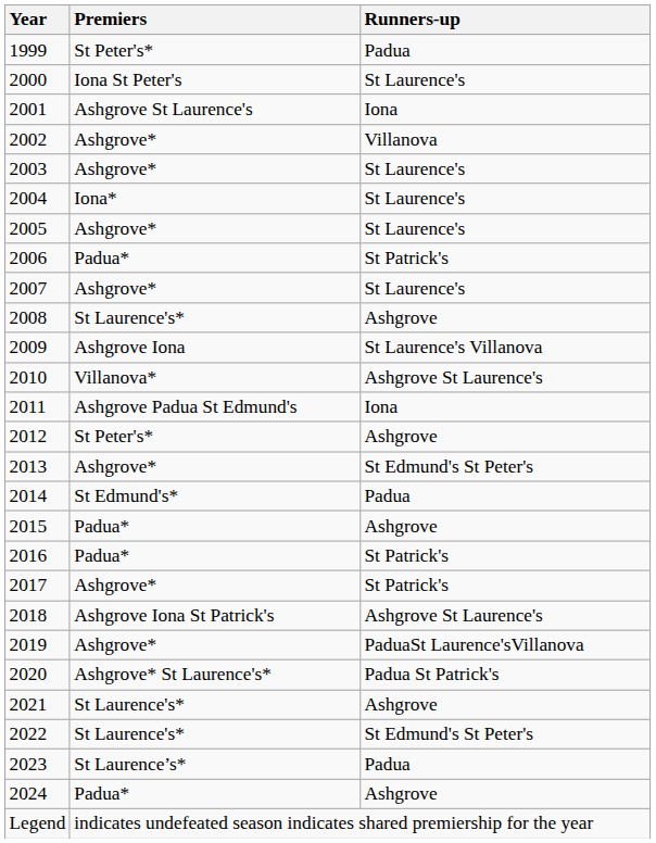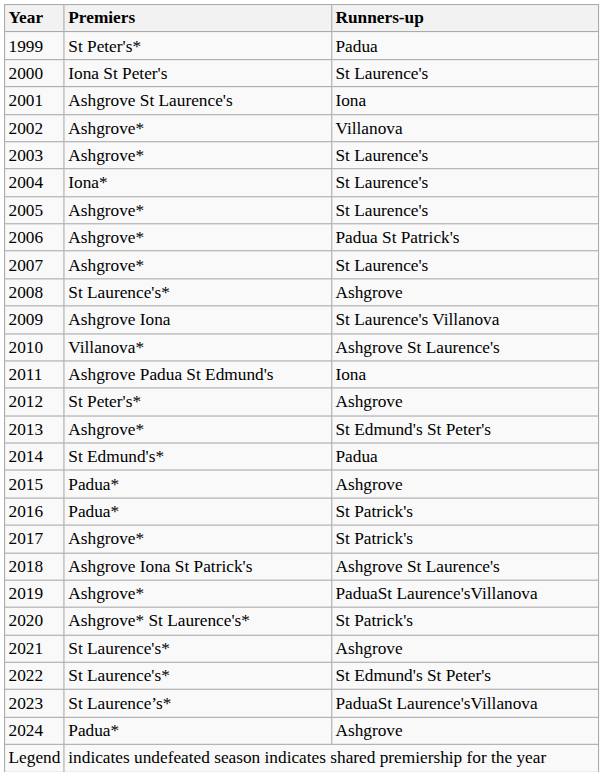2006 | Premiers: Padua* -> Ashgrove*
2006 | Runners-up: St Patrick's -> Padua St Patrick's
2020 | Runners-up: Padua St Patrick's -> St Patrick's
2023 | Runners-up: Padua -> PaduaSt Laurence'sVillanova
